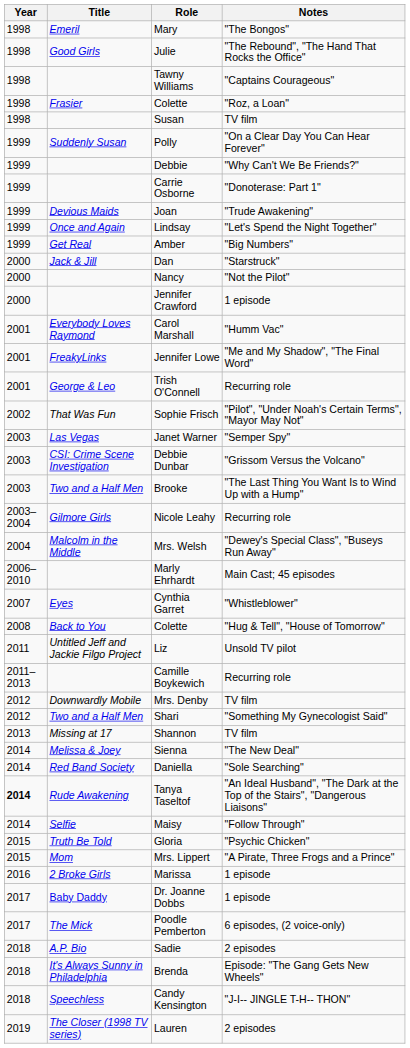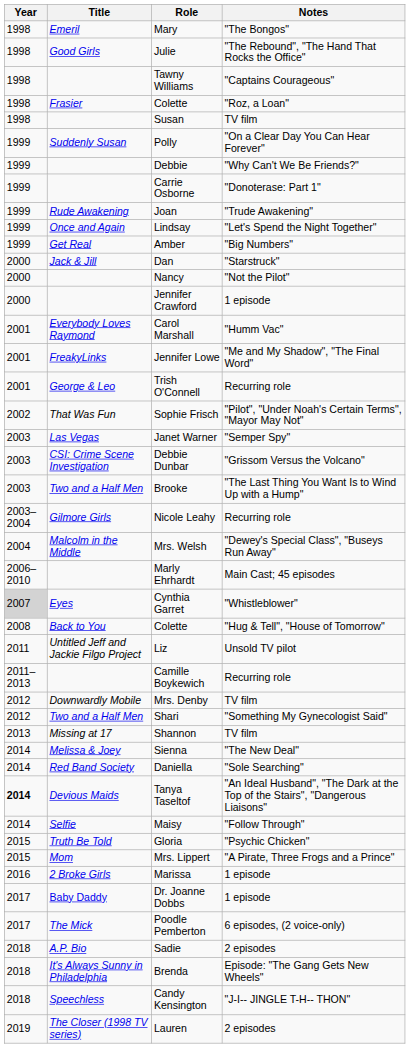Joan | Title: Devious Maids -> Rude Awakening
Cynthia Garret | Year: no background -> lightgrey background
Tanya Taseltof | Title: Rude Awakening -> Devious Maids
